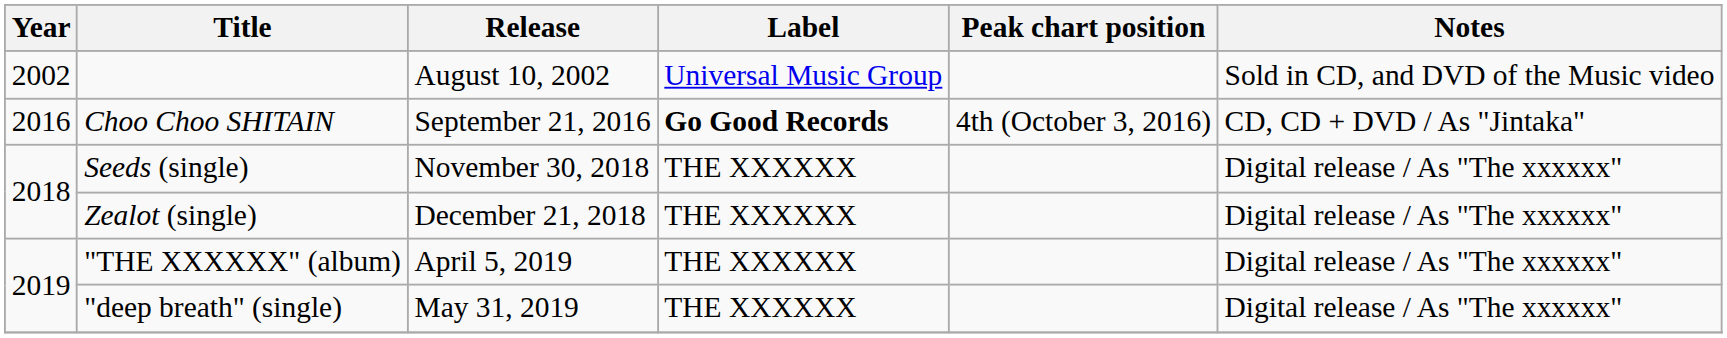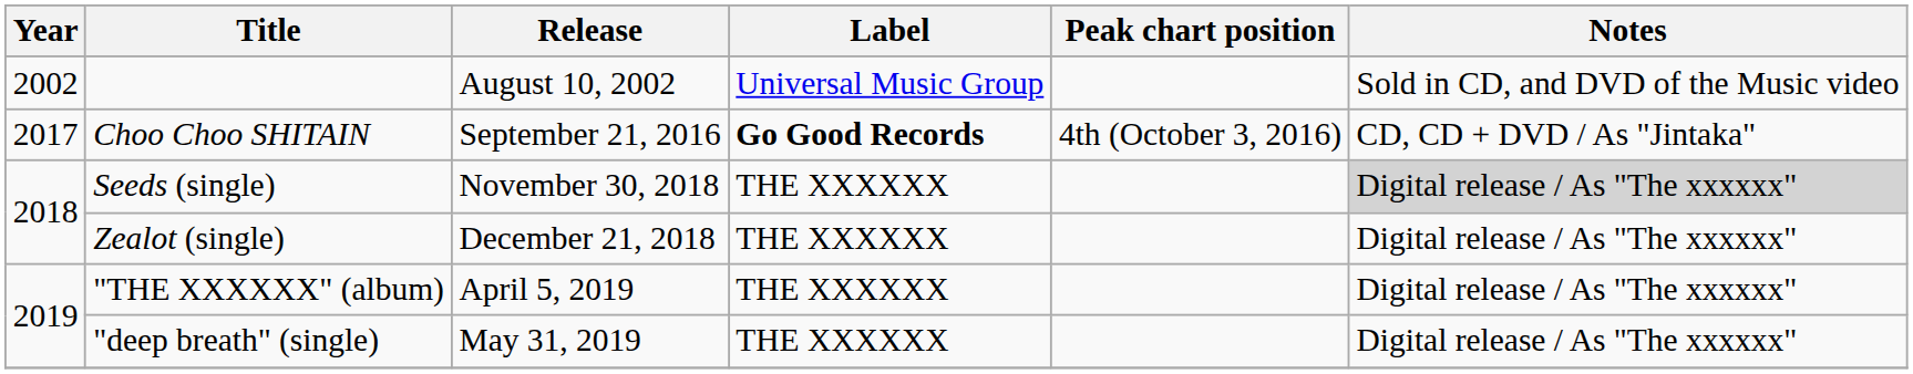Choo Choo SHITAIN | Year: 2016 -> 2017
Seeds (single) | Notes: no background -> lightgrey background
